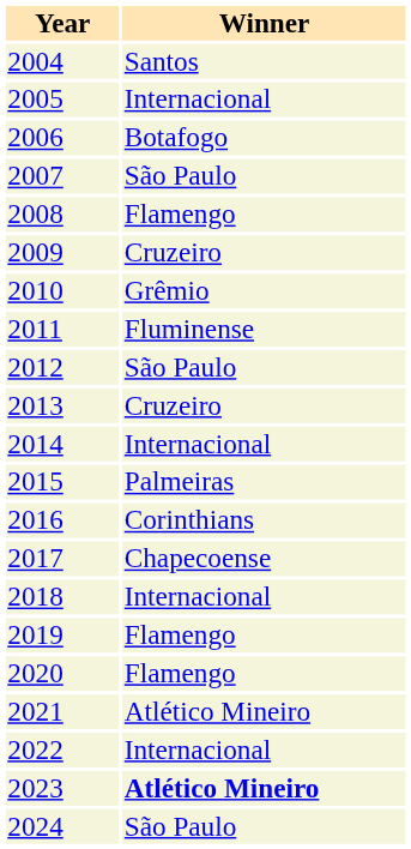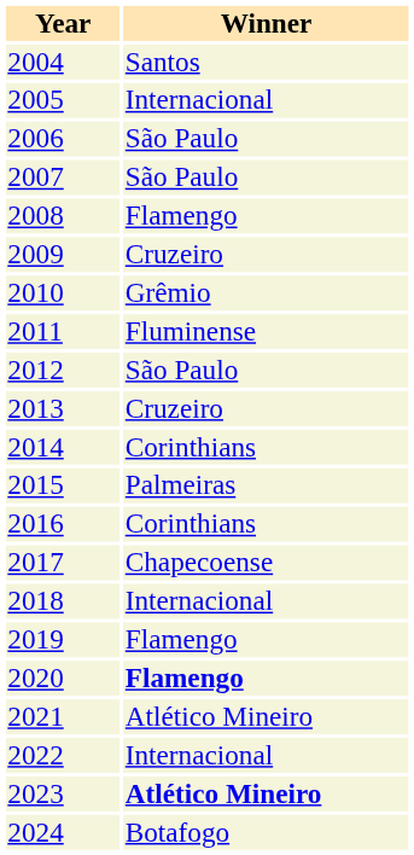2006 | Winner: Botafogo -> São Paulo
2014 | Winner: Internacional -> Corinthians
2020 | Winner: normal -> bold
2024 | Winner: São Paulo -> Botafogo
